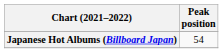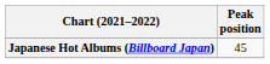Japanese Hot Albums (Billboard Japan) | Peak position: 54 -> 45
